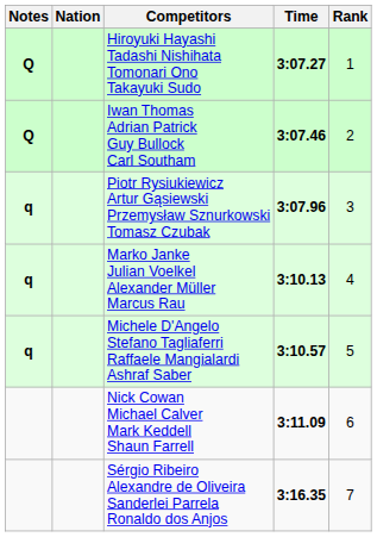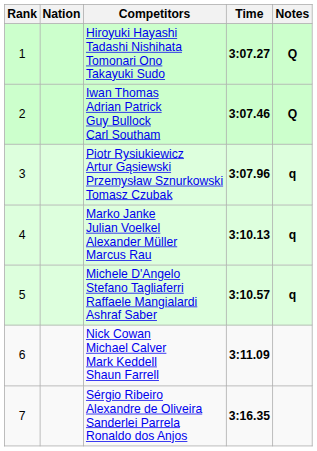columns swapped: Rank <-> Notes
